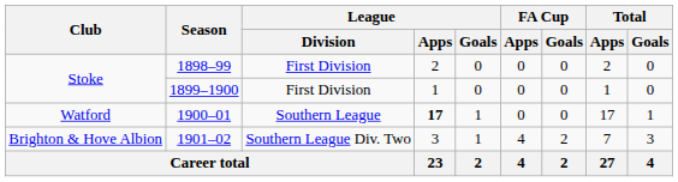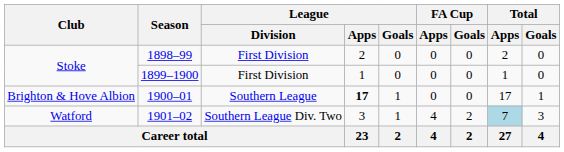1900–01 | Club: Watford -> Brighton & Hove Albion
1901–02 | Club: Brighton & Hove Albion -> Watford
1901–02 | Total / Apps: no background -> lightblue background
